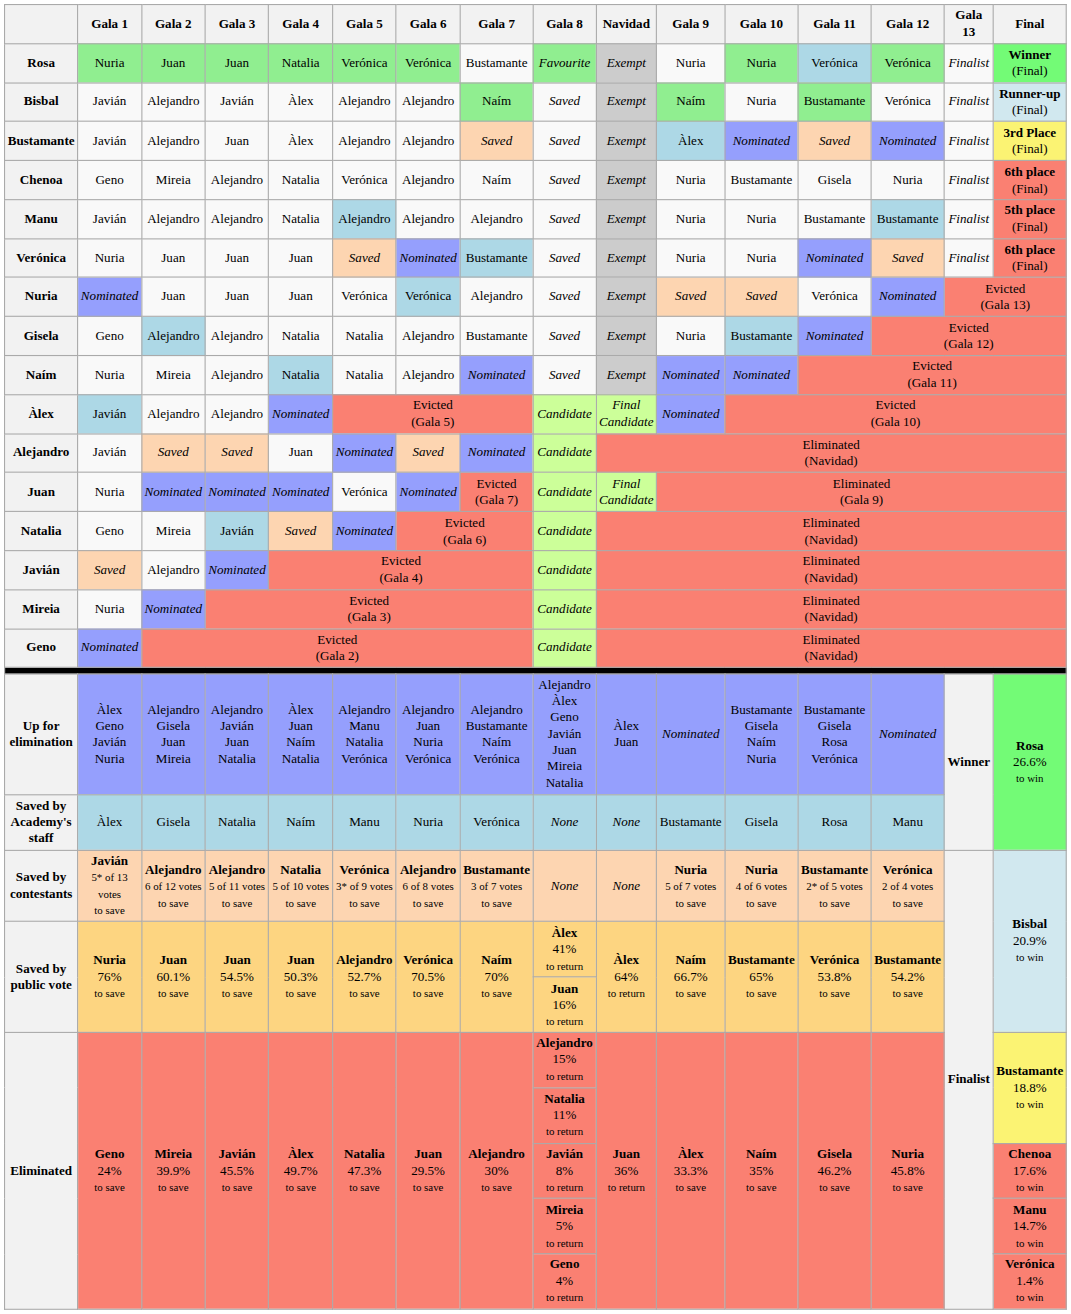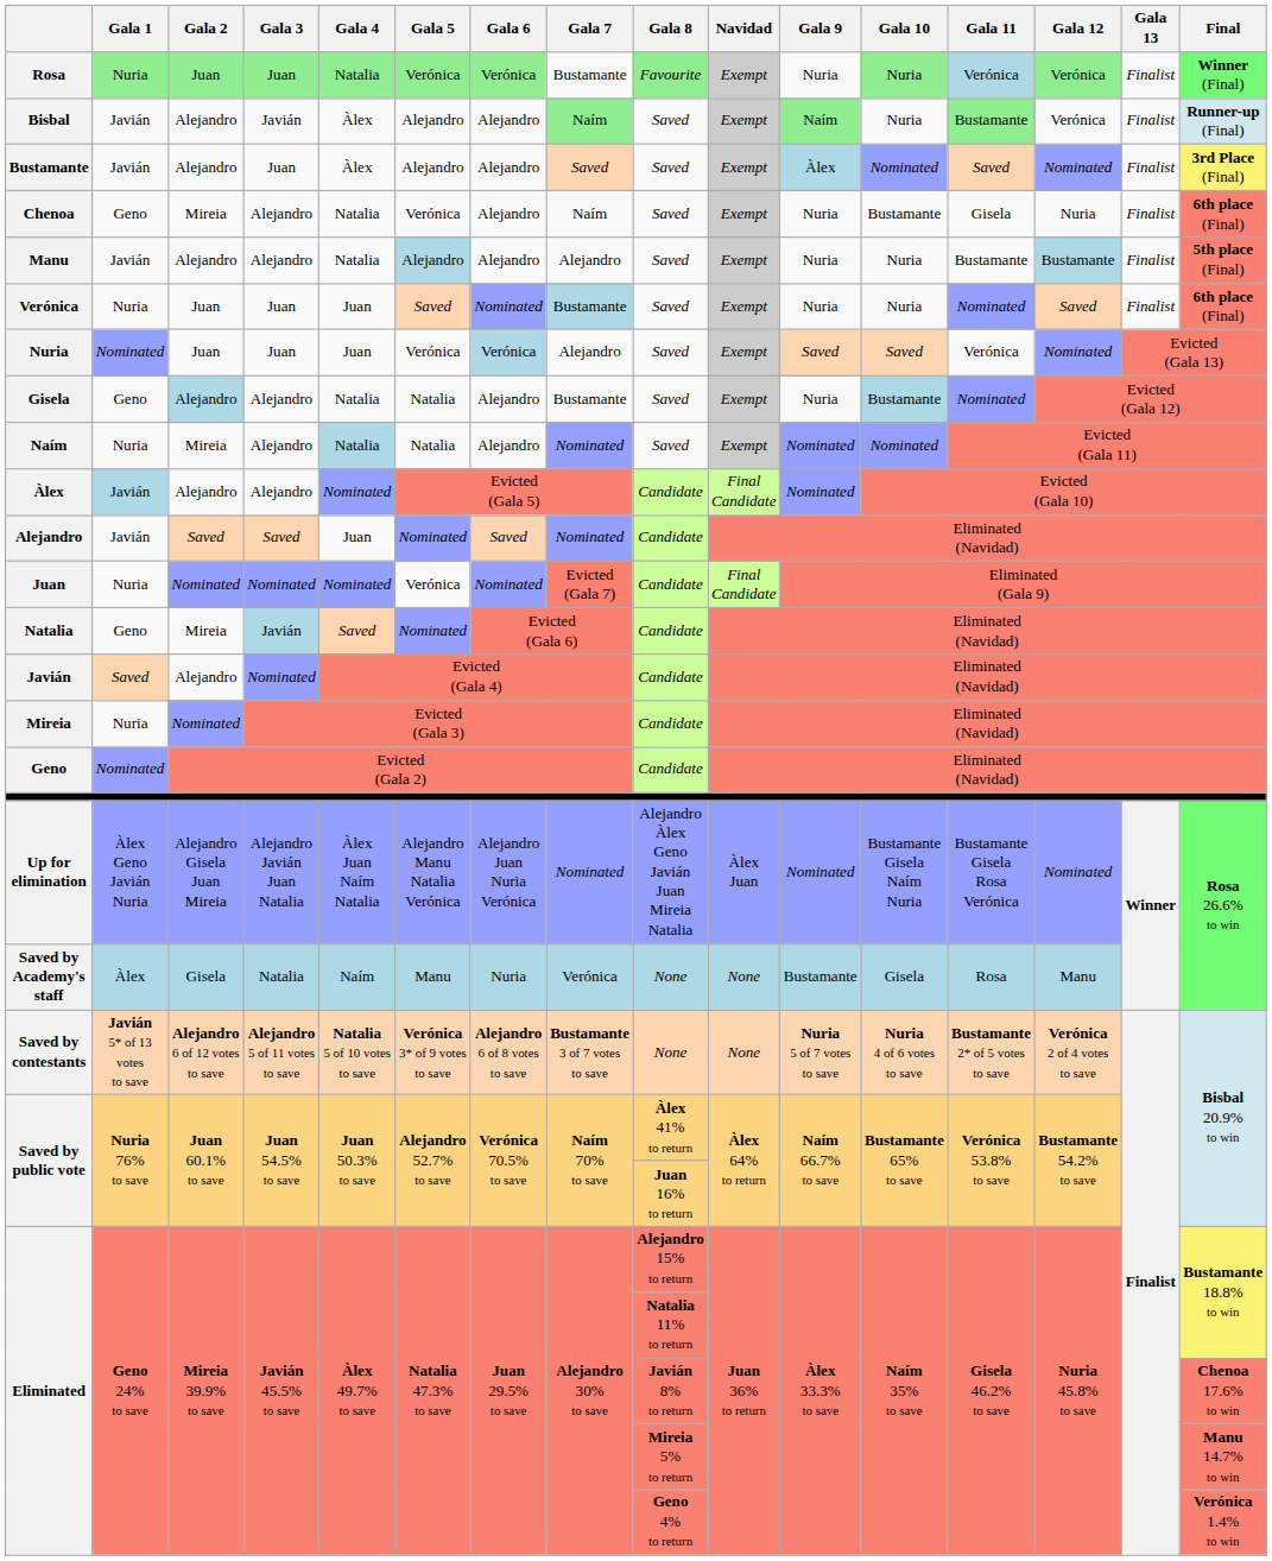Up for elimination | Gala 7: Alejandro Bustamante Naím Verónica -> Nominated
